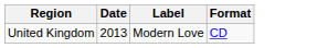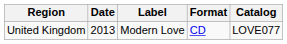+ column: Catalog | LOVE077
